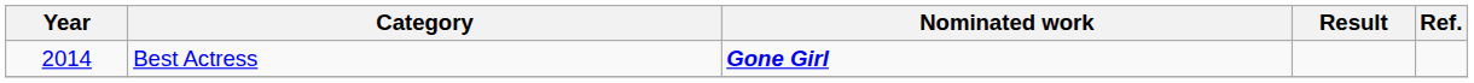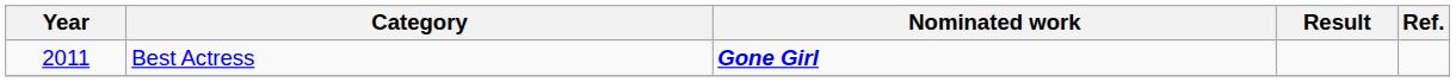Best Actress | Year: 2014 -> 2011
